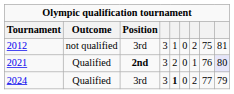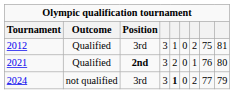2012 | Outcome: not qualified -> Qualified
2021 | column 9: lavender background -> no background
2024 | Outcome: Qualified -> not qualified
